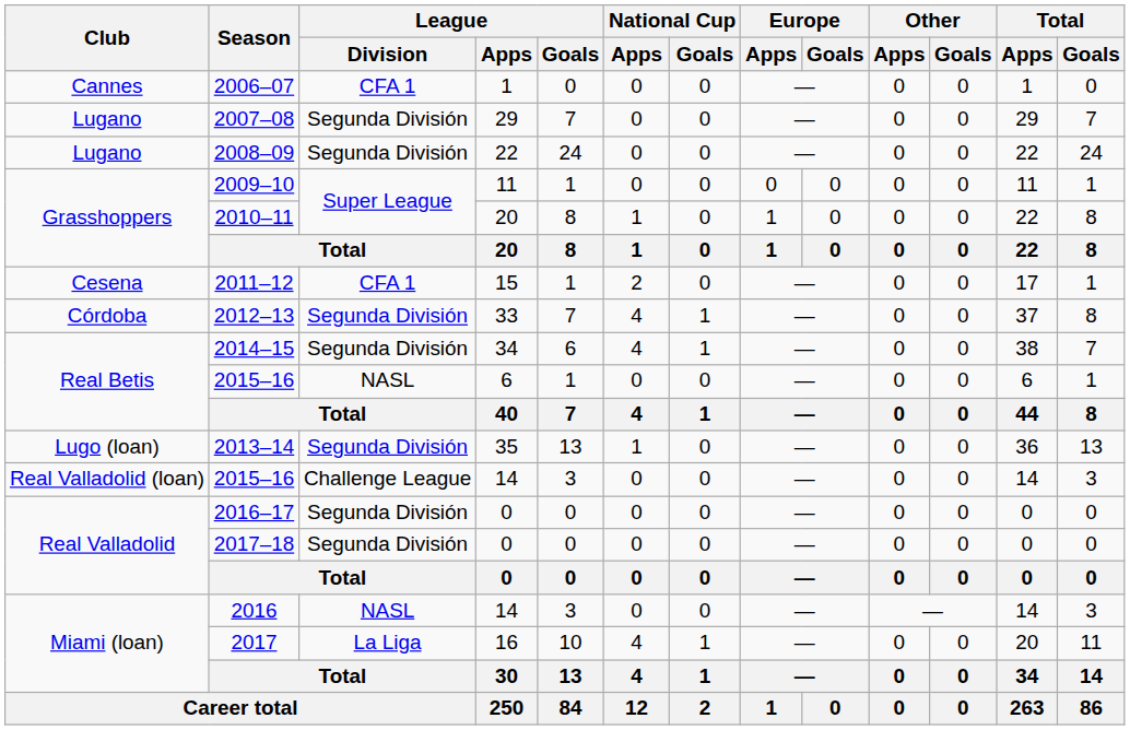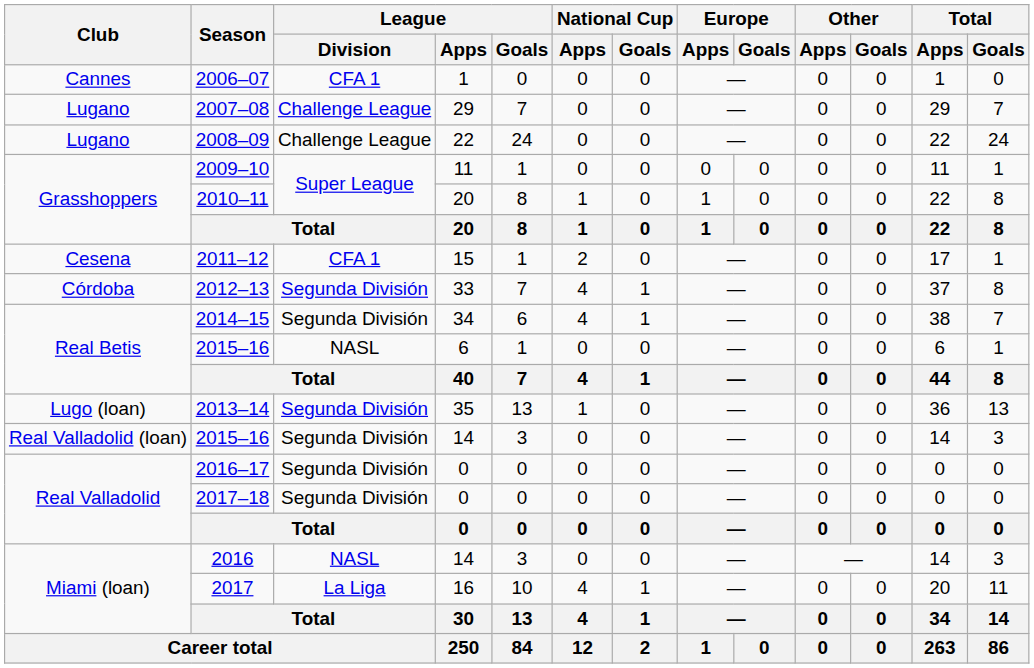2007–08 | League / Division: Segunda División -> Challenge League
2008–09 | League / Division: Segunda División -> Challenge League
2015–16 / 14 | League / Division: Challenge League -> Segunda División
